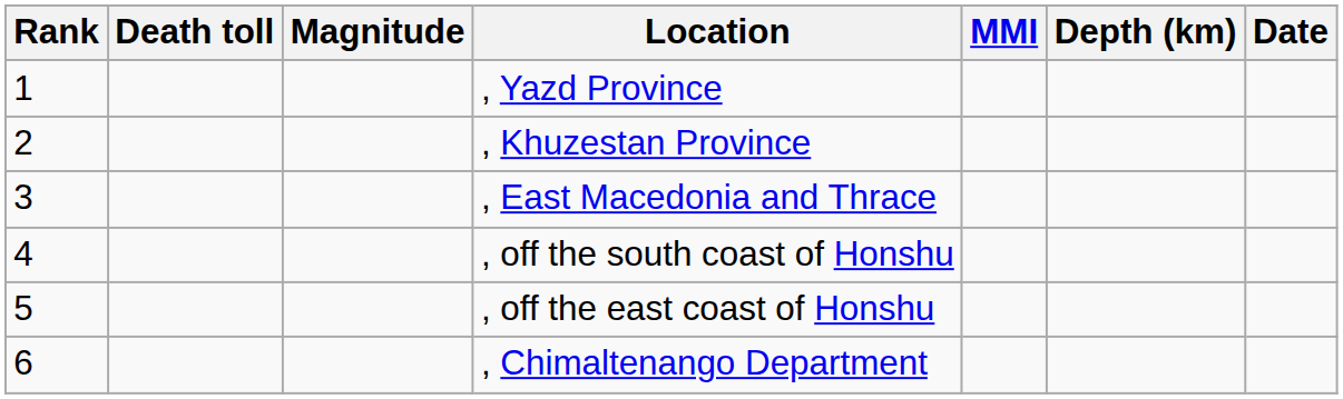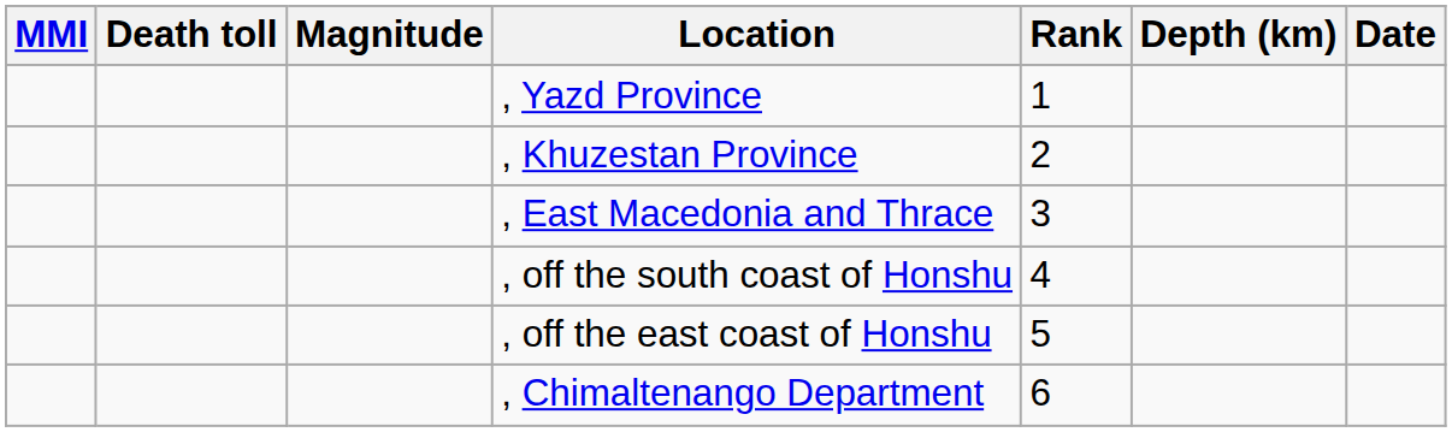columns swapped: Rank <-> MMI
